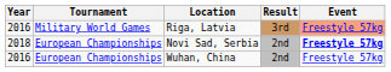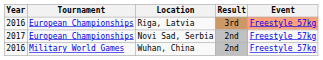Riga, Latvia | Tournament: Military World Games -> European Championships
Novi Sad, Serbia | Year: 2018 -> 2017
Novi Sad, Serbia | Event: bold -> normal
Wuhan, China | Tournament: European Championships -> Military World Games
